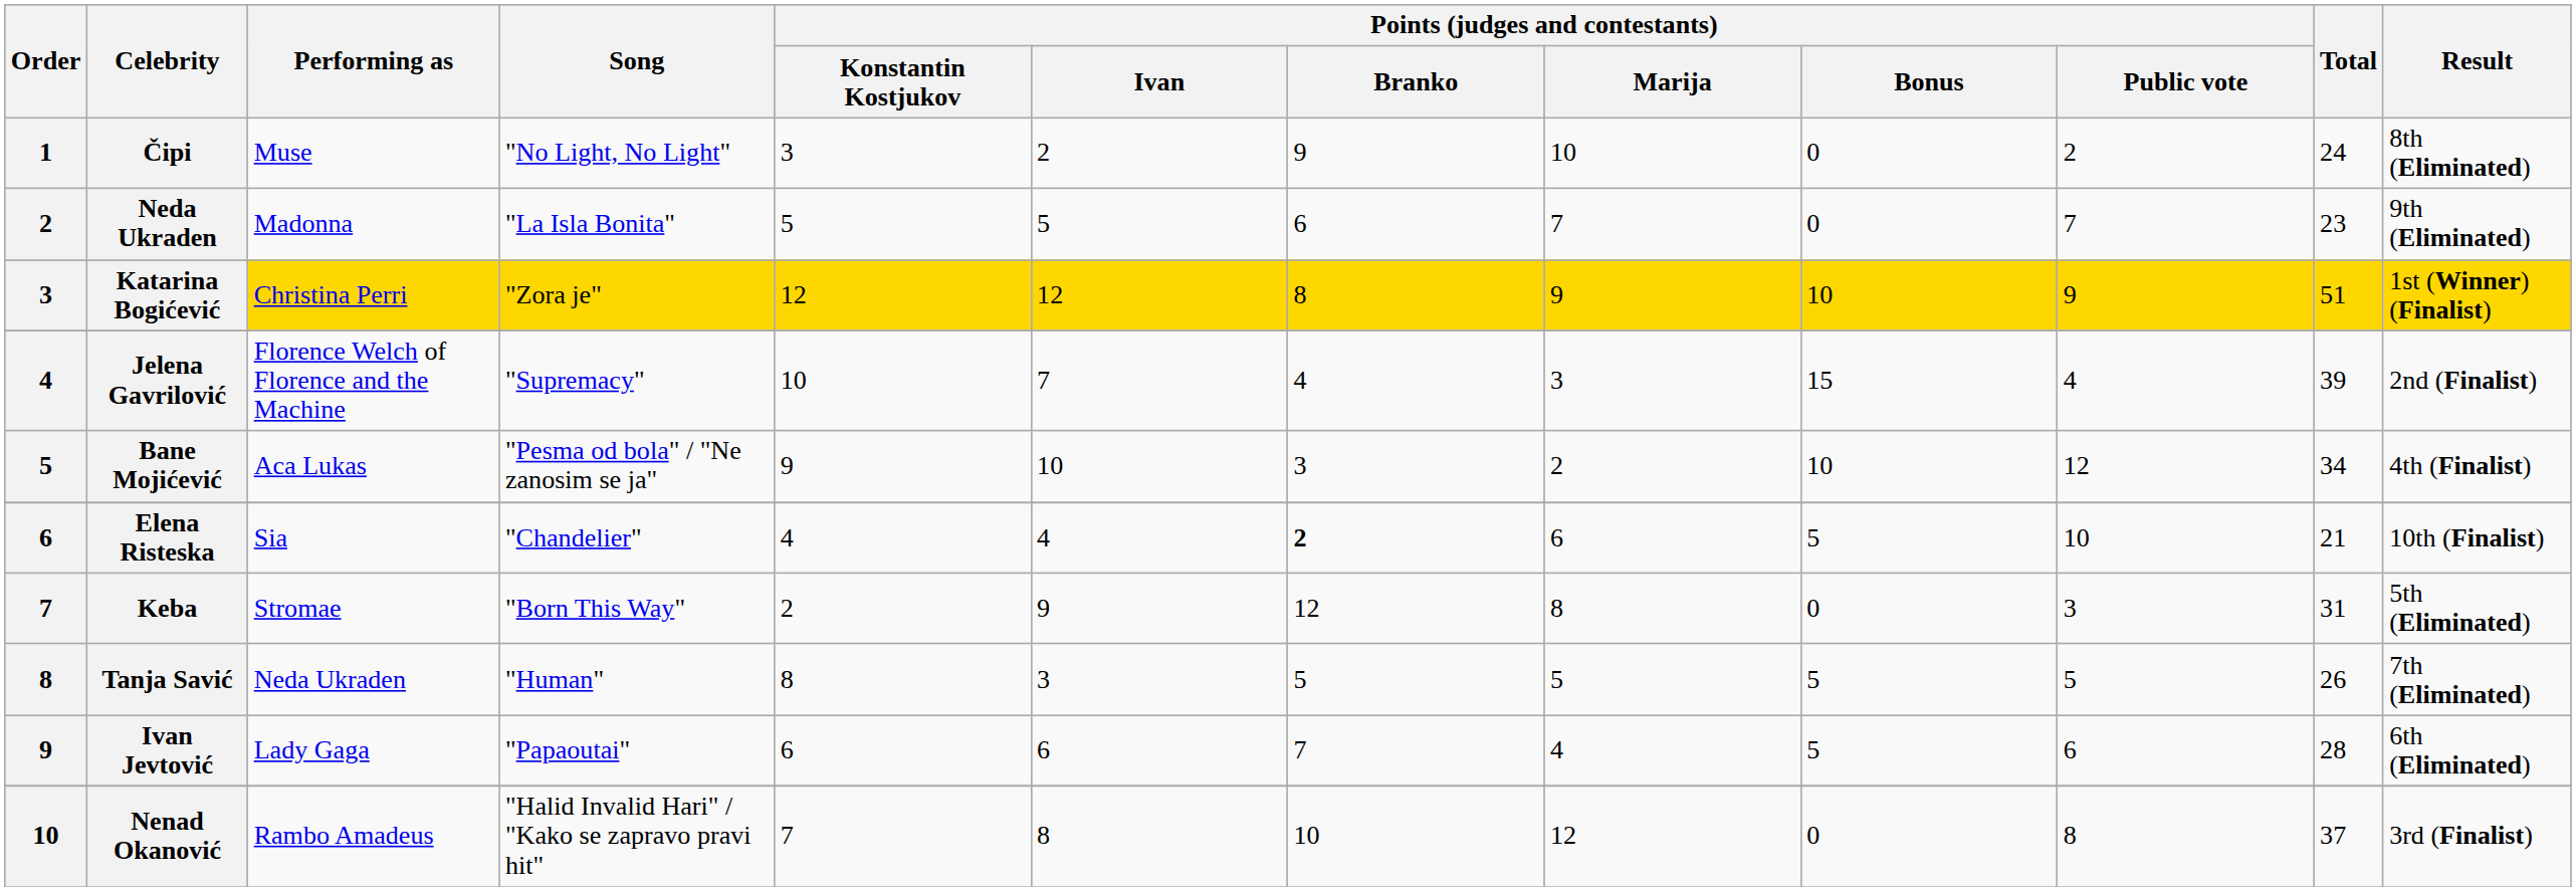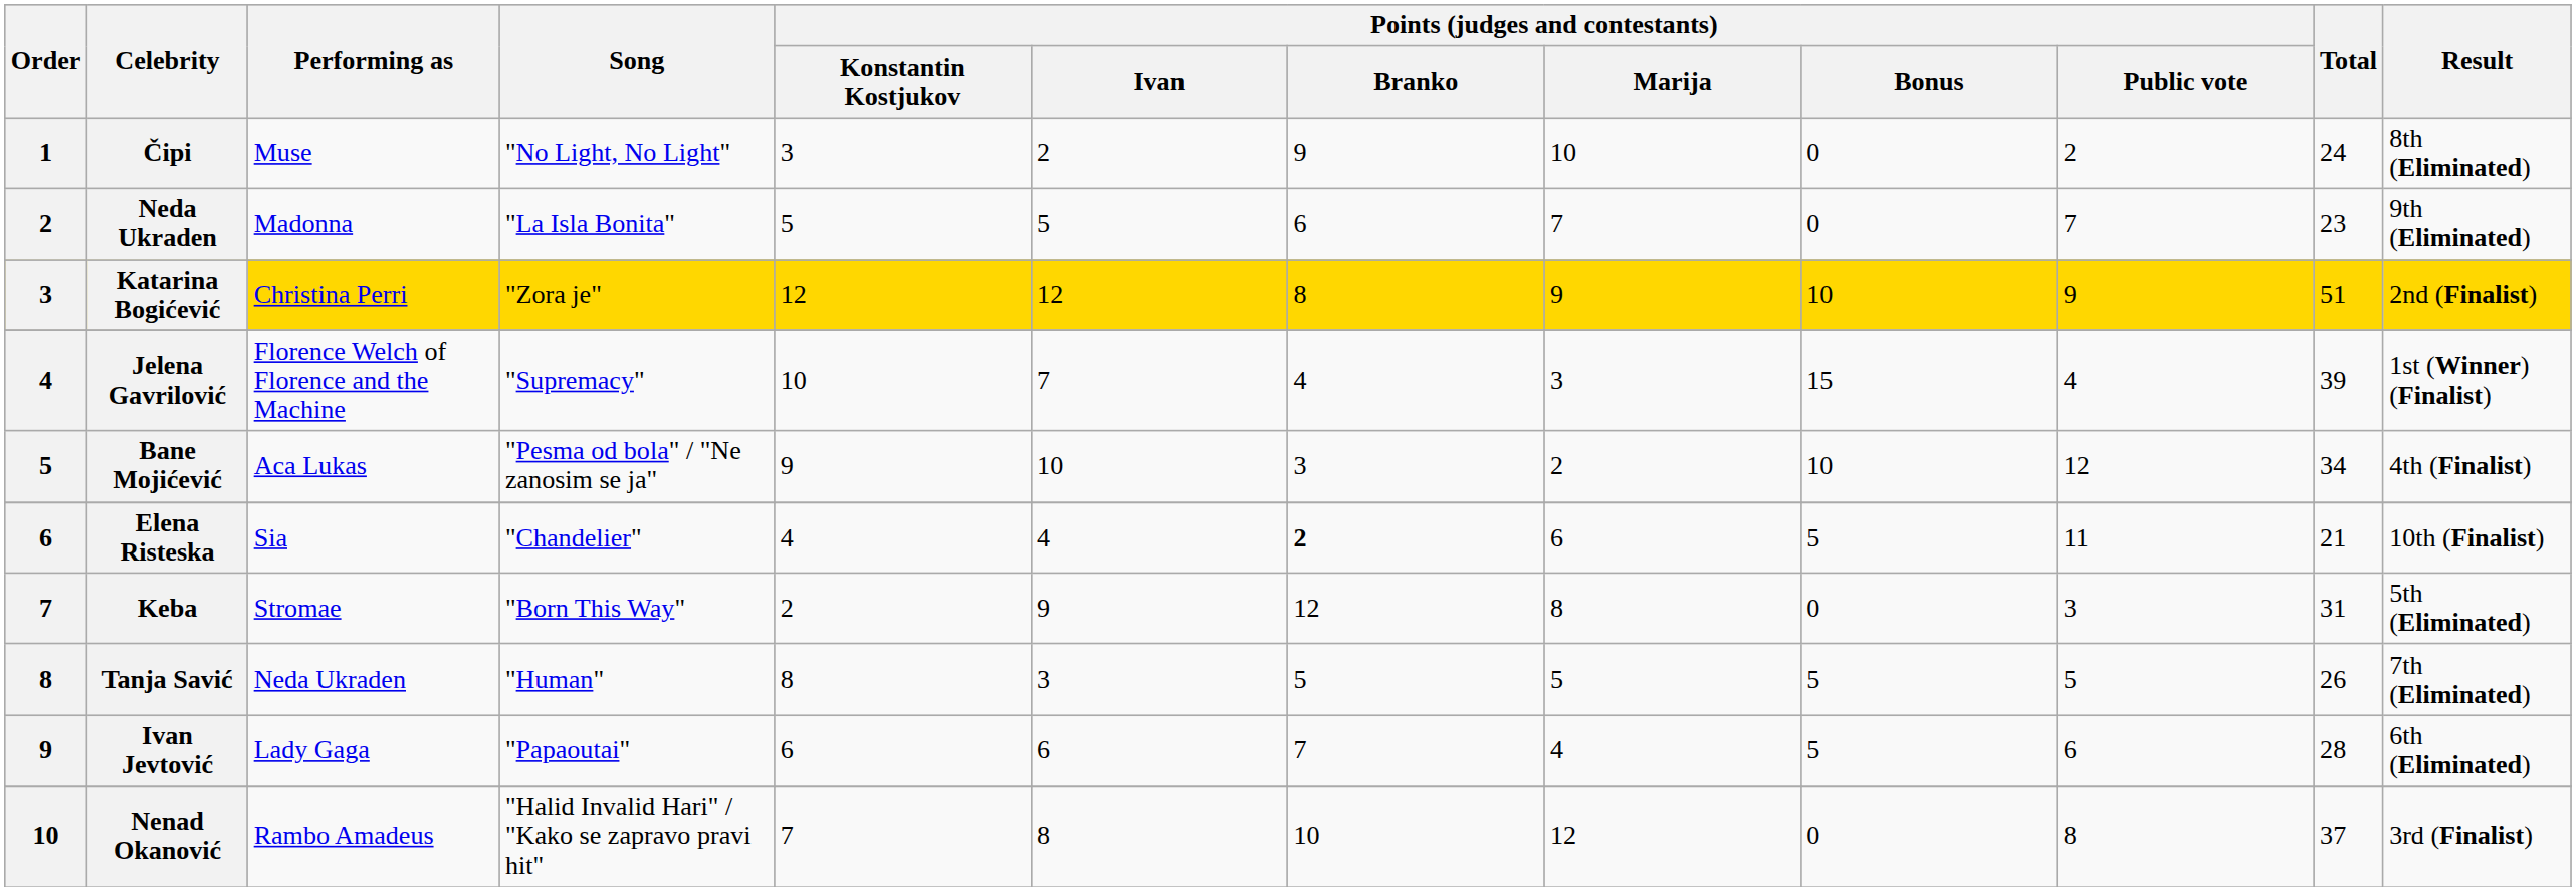Katarina Bogićević | Result: 1st (Winner) (Finalist) -> 2nd (Finalist)
Jelena Gavrilović | Result: 2nd (Finalist) -> 1st (Winner) (Finalist)
Elena Risteska | Points (judges and contestants) / Public vote: 10 -> 11
